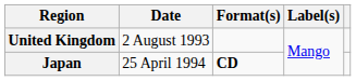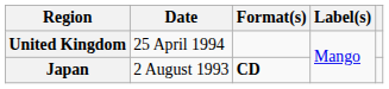United Kingdom | Date: 2 August 1993 -> 25 April 1994
Japan | Date: 25 April 1994 -> 2 August 1993
